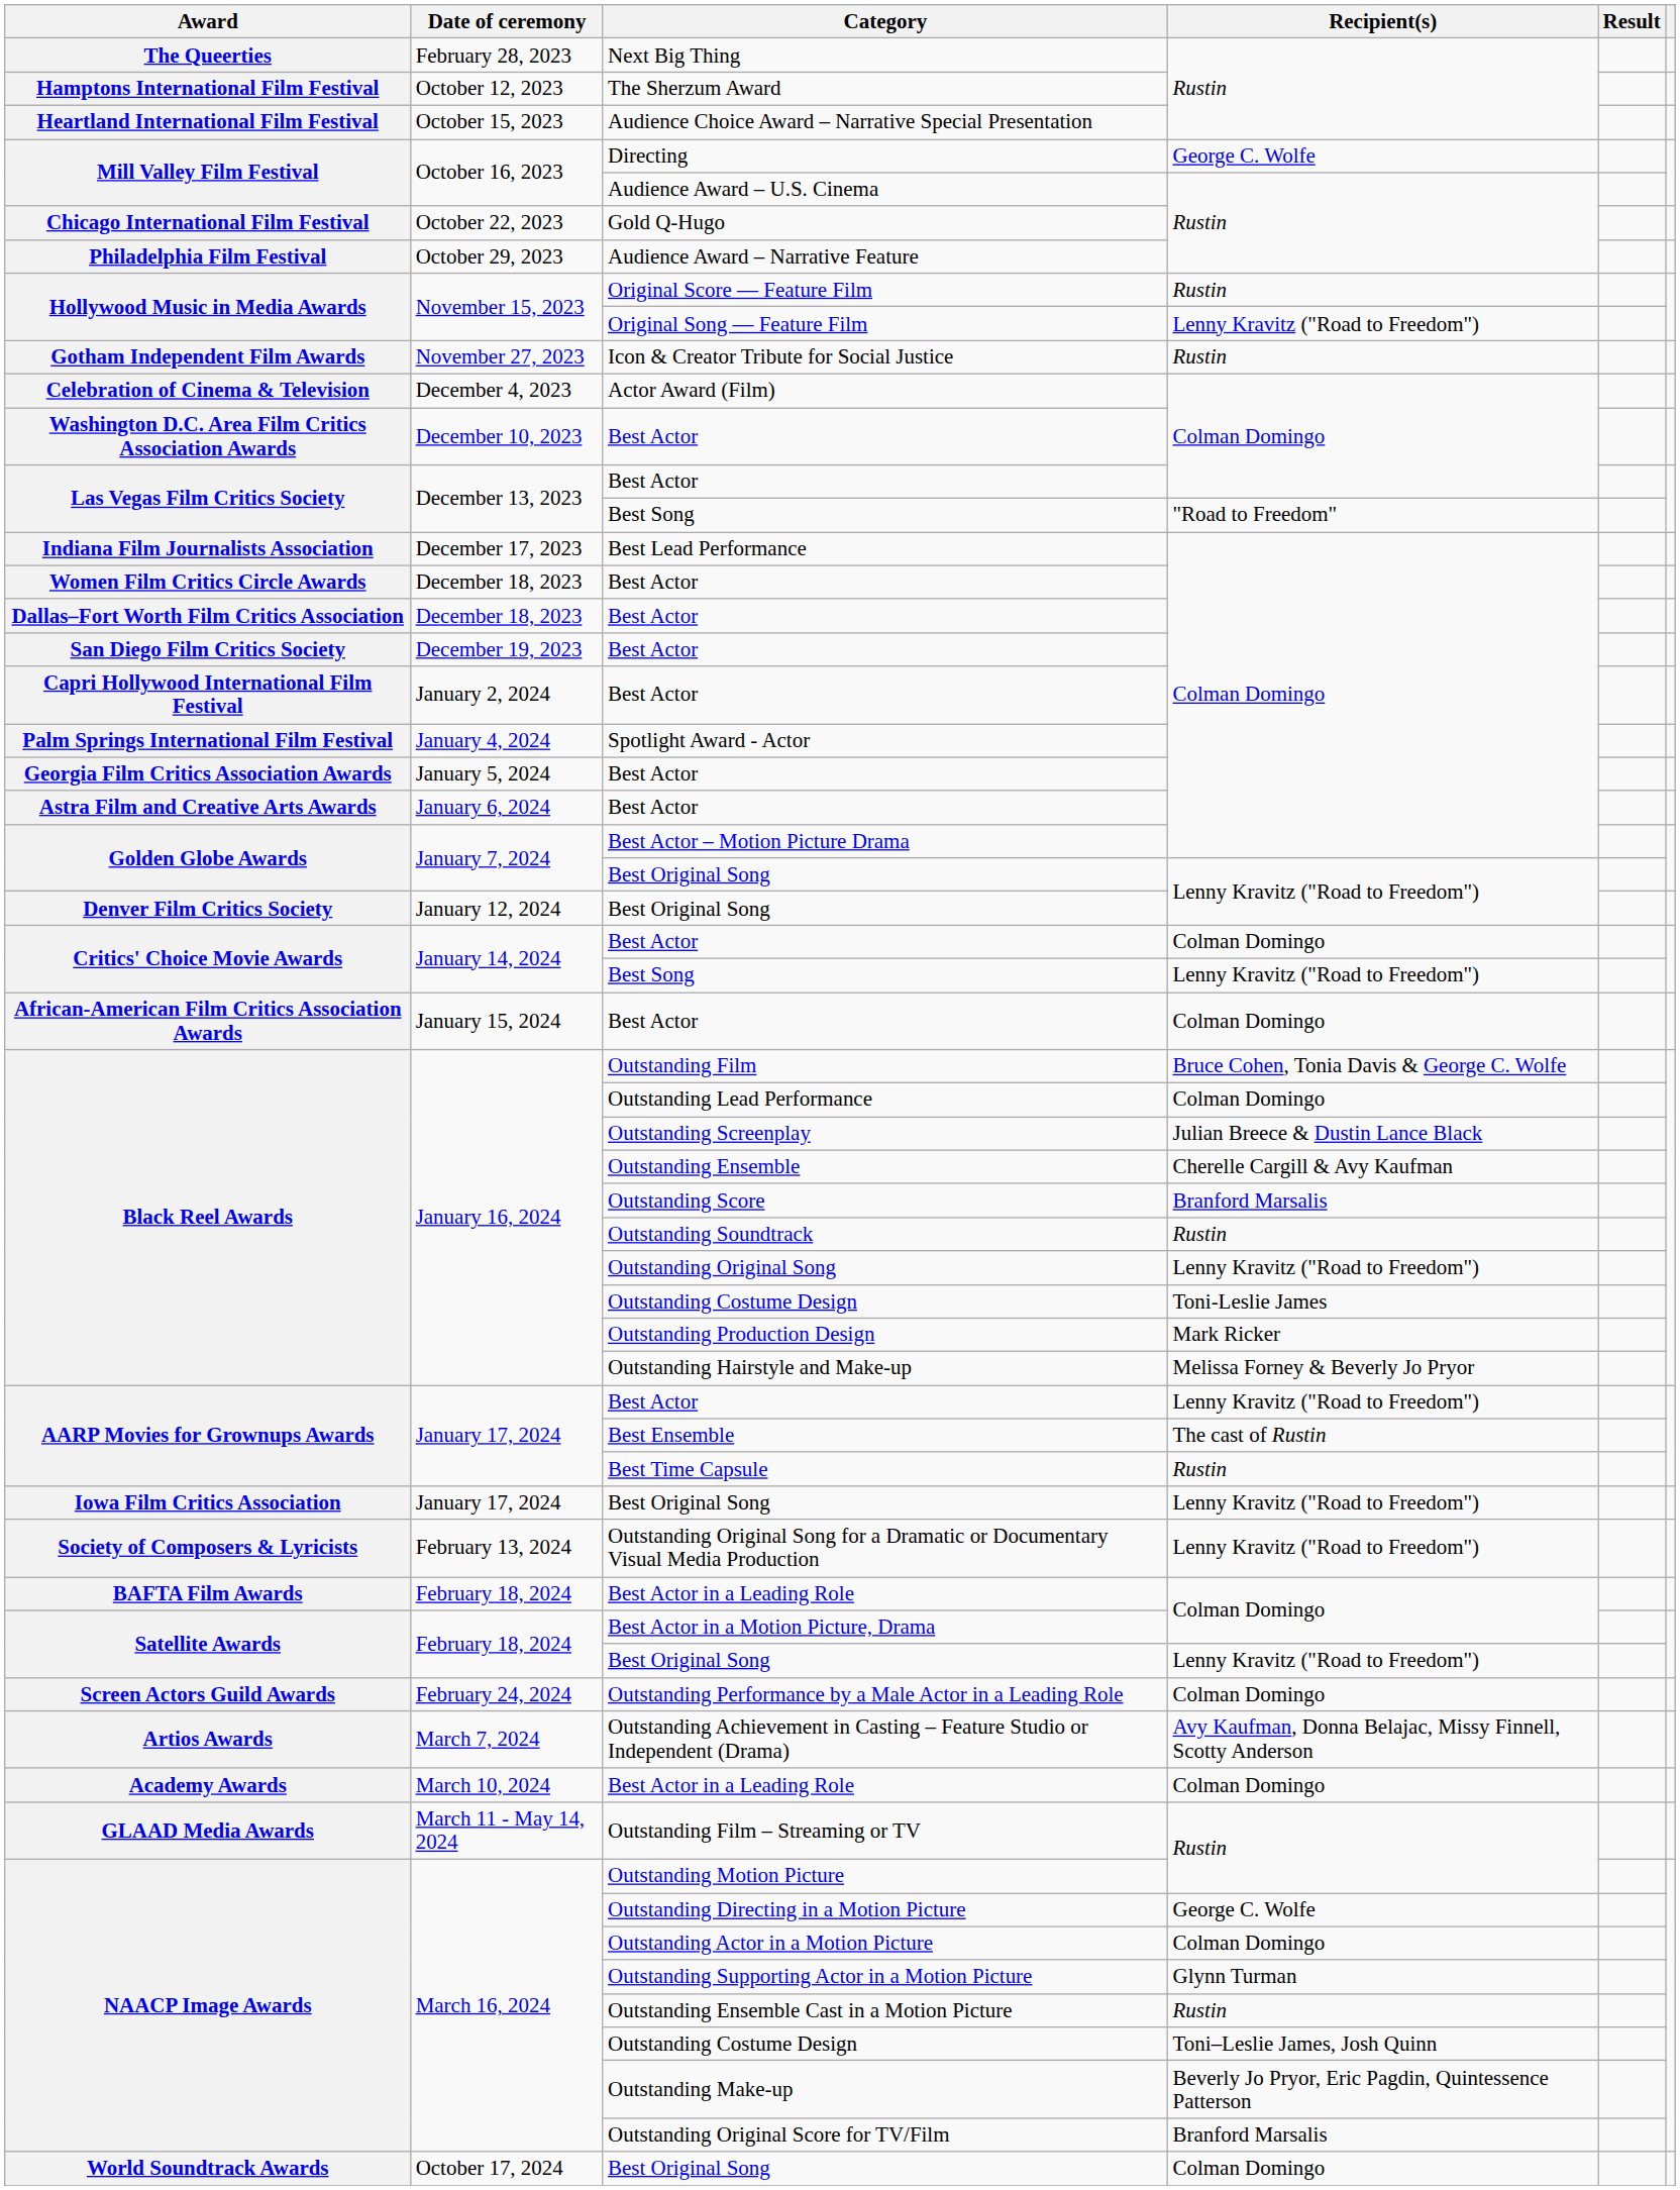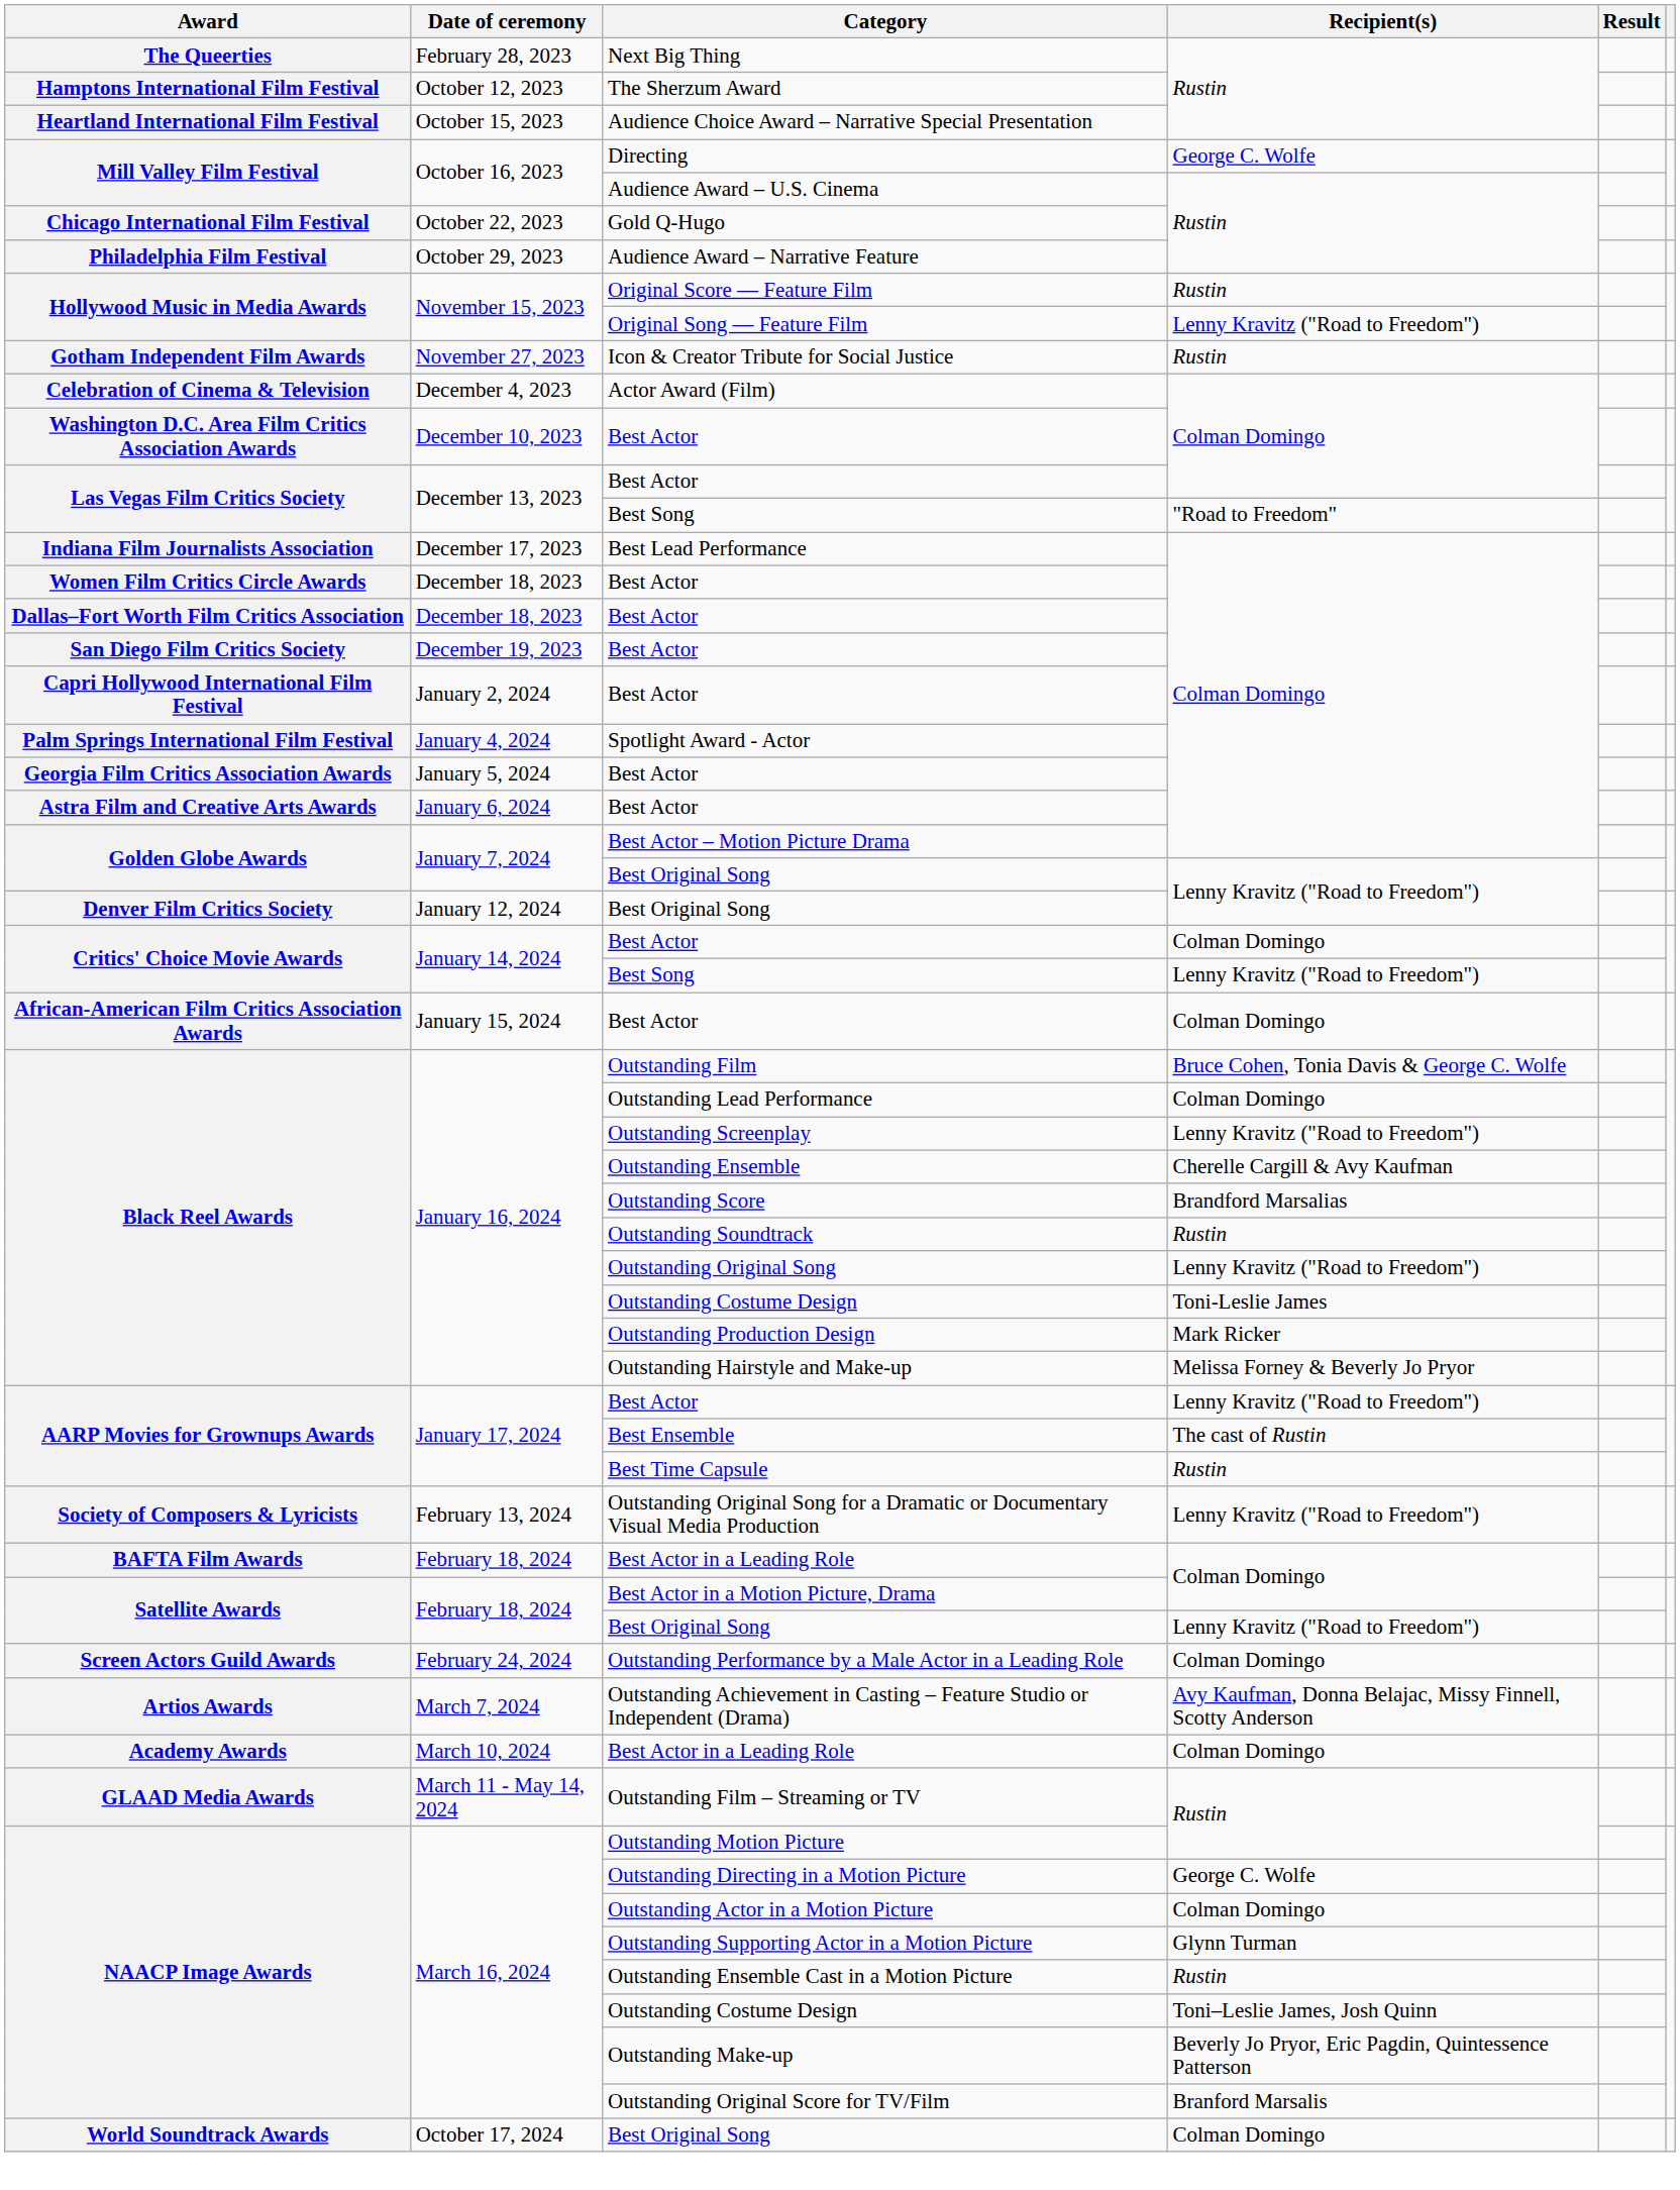Outstanding Screenplay | Recipient(s): Julian Breece & Dustin Lance Black -> Lenny Kravitz ("Road to Freedom")
Outstanding Score | Recipient(s): Branford Marsalis -> Brandford Marsalias
- row: Iowa Film Critics Association | January 17, 2024 | Best Original Song | Lenny Kravitz ("Road to Freedom")
